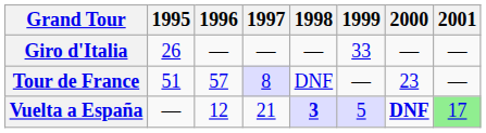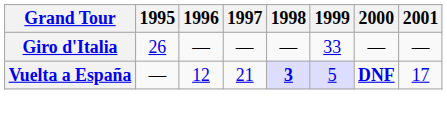- row: Tour de France | 51 | 57 | 8 | DNF | — | 23 | —
Vuelta a España | 2001: lightgreen background -> no background
